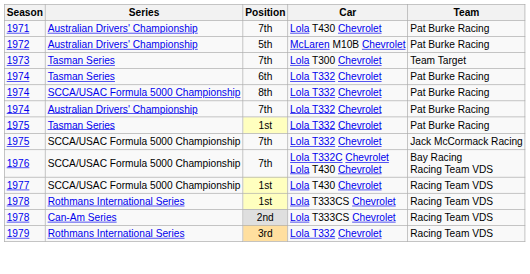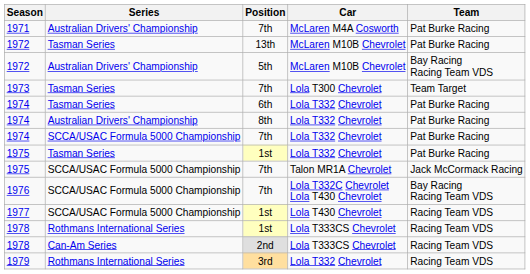1971 | Car: Lola T430 Chevrolet -> McLaren M4A Cosworth
+ row: 1972 | Tasman Series | 13th | McLaren M10B Chevrolet | Pat Burke Racing
1972 / 5th | Team: Pat Burke Racing -> Bay Racing Racing Team VDS
1974 / 8th | Series: SCCA/USAC Formula 5000 Championship -> Australian Drivers' Championship
1974 / 7th | Series: Australian Drivers' Championship -> SCCA/USAC Formula 5000 Championship
1975 / 7th | Car: Lola T332 Chevrolet -> Talon MR1A Chevrolet
